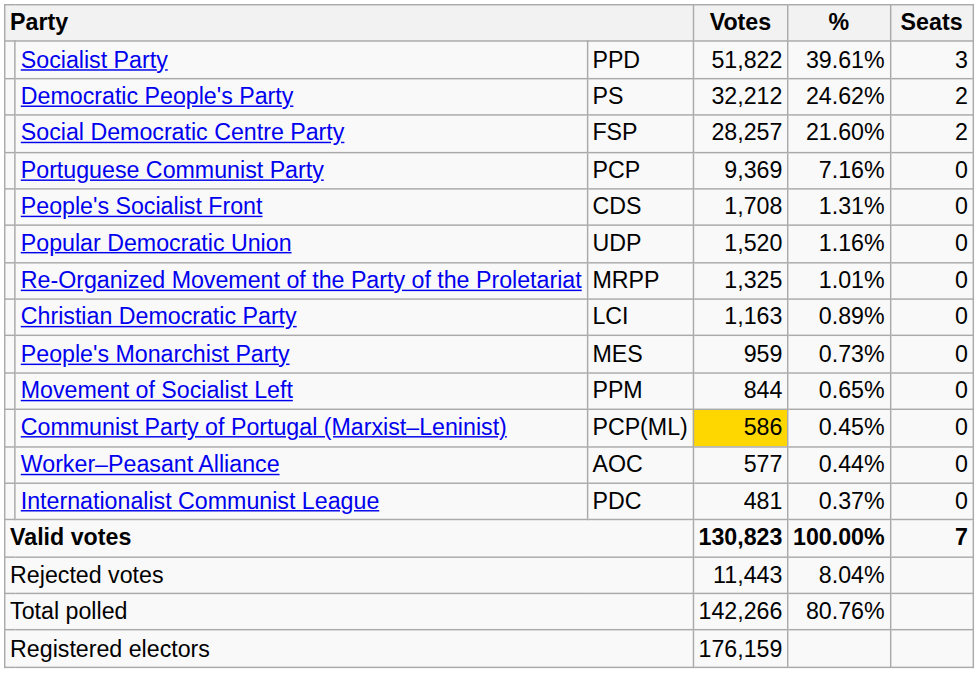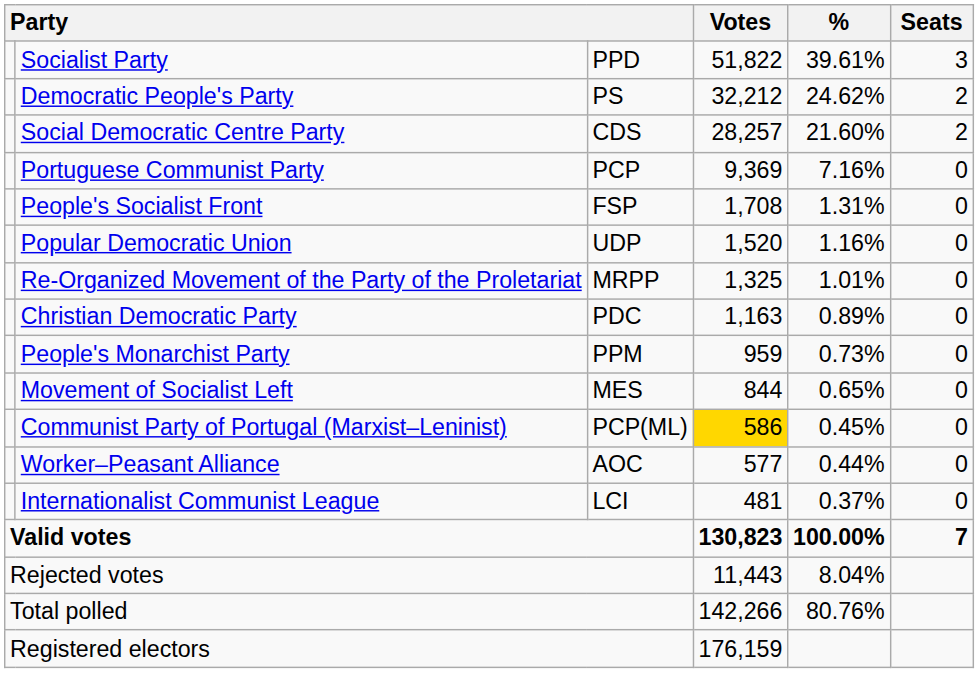Social Democratic Centre Party | column 3: FSP -> CDS
People's Socialist Front | column 3: CDS -> FSP
Christian Democratic Party | column 3: LCI -> PDC
People's Monarchist Party | column 3: MES -> PPM
Movement of Socialist Left | column 3: PPM -> MES
Internationalist Communist League | column 3: PDC -> LCI
